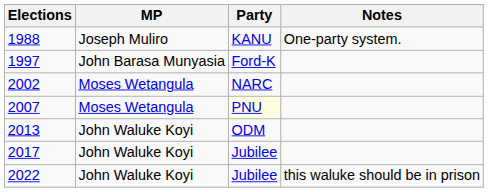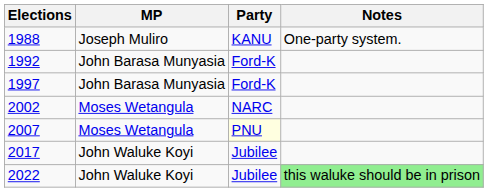+ row: 1992 | John Barasa Munyasia | Ford-K
- row: 2013 | John Waluke Koyi | ODM
2022 | Notes: no background -> lightgreen background
